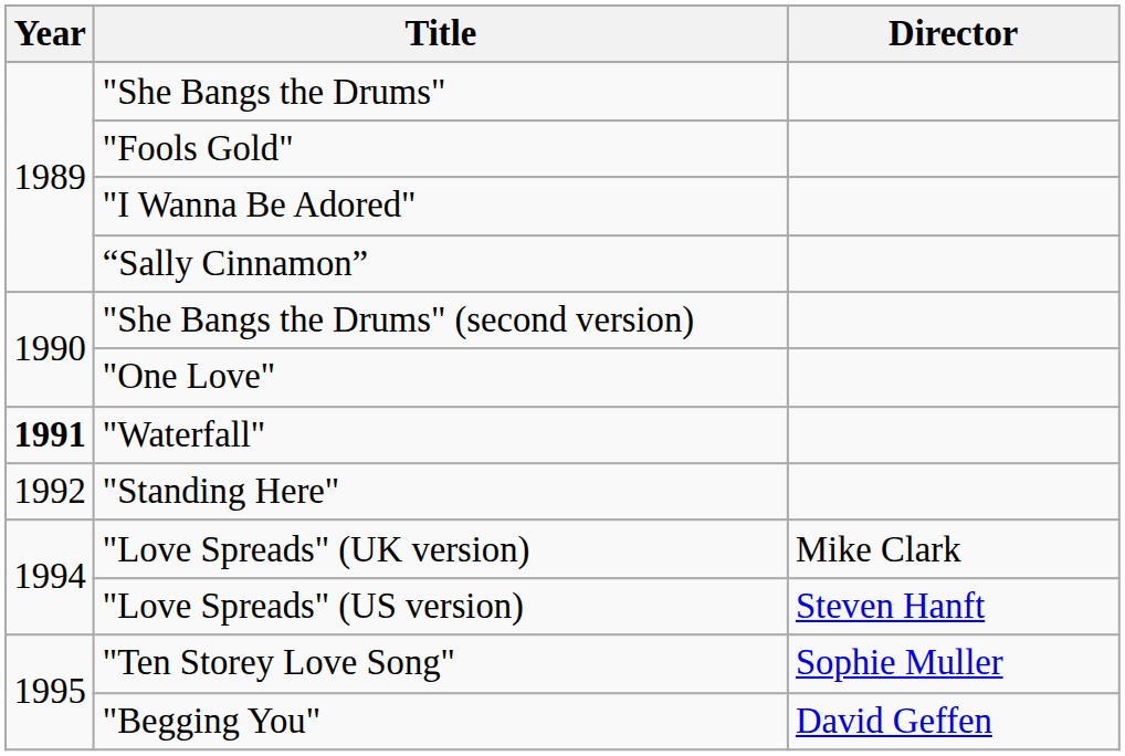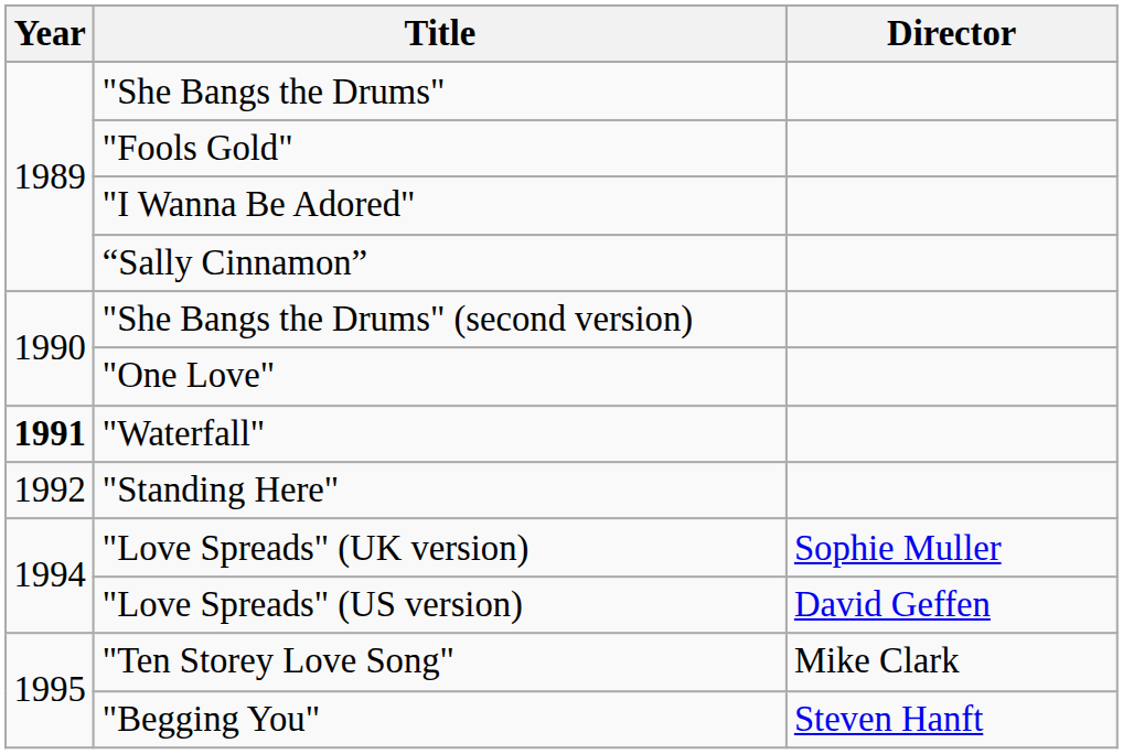"Love Spreads" (UK version) | Director: Mike Clark -> Sophie Muller
"Love Spreads" (US version) | Director: Steven Hanft -> David Geffen
"Ten Storey Love Song" | Director: Sophie Muller -> Mike Clark
"Begging You" | Director: David Geffen -> Steven Hanft
